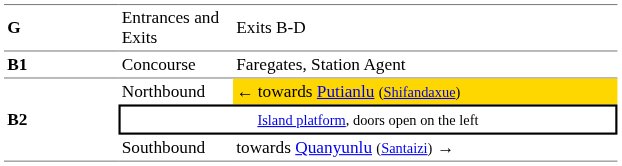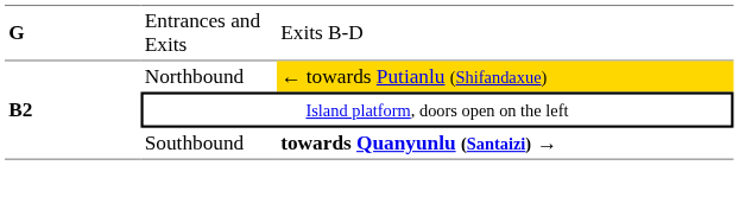- row: B1 | Concourse | Faregates, Station Agent
Southbound | column 3: normal -> bold
